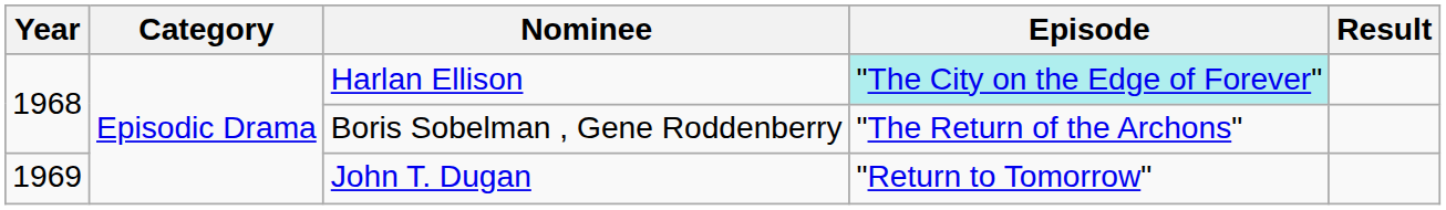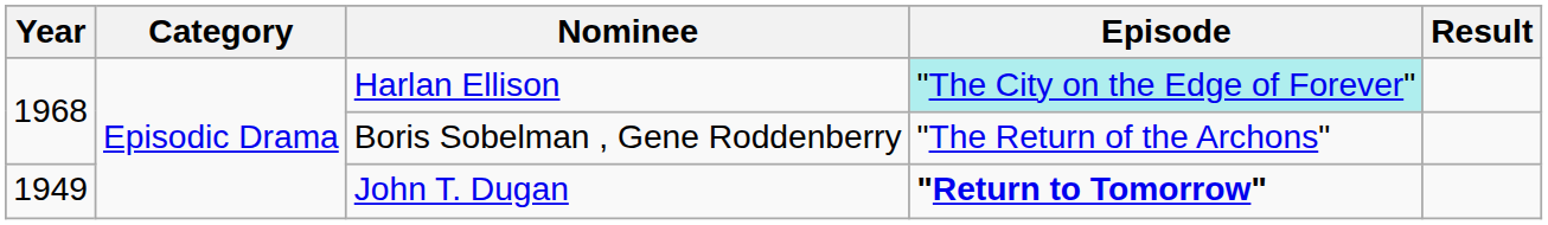John T. Dugan | Year: 1969 -> 1949
John T. Dugan | Episode: normal -> bold
